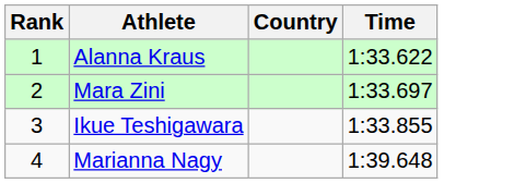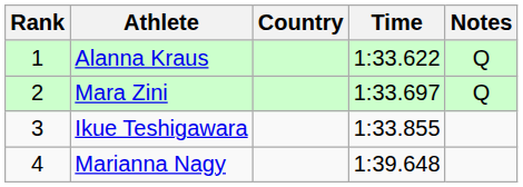+ column: Notes | Q | Q
